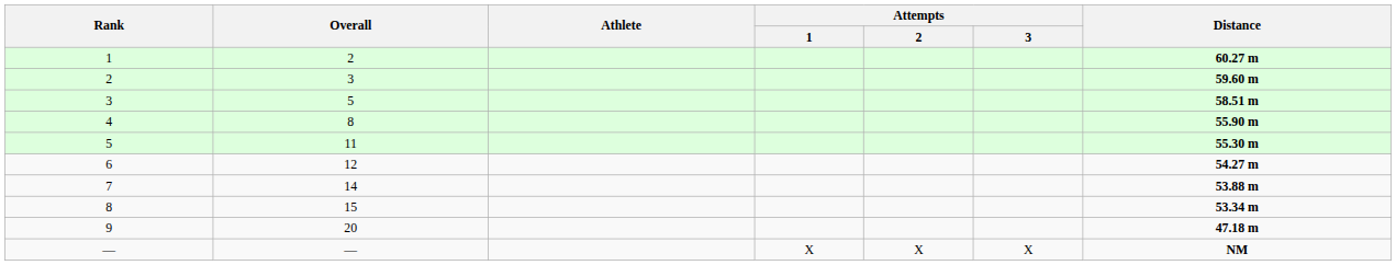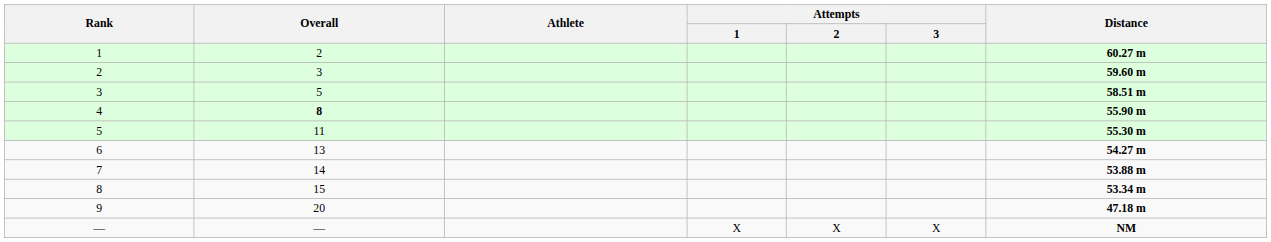4 | Overall: normal -> bold
6 | Overall: 12 -> 13
